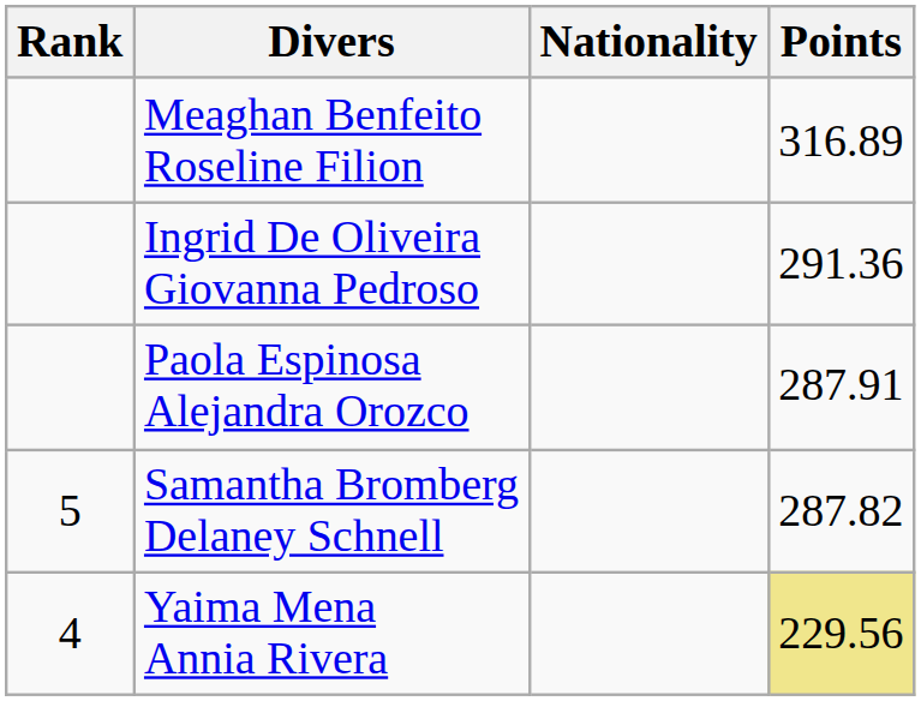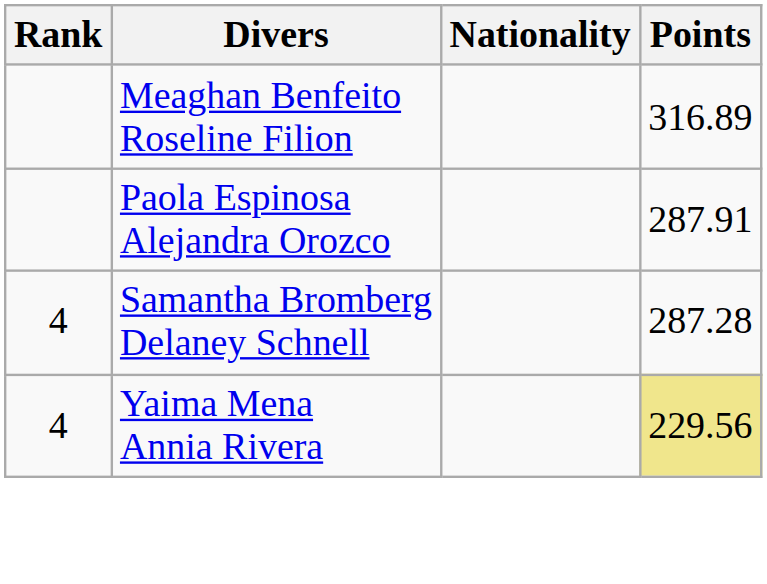- row: Ingrid De Oliveira Giovanna Pedroso | 291.36
Samantha Bromberg Delaney Schnell | Rank: 5 -> 4
Samantha Bromberg Delaney Schnell | Points: 287.82 -> 287.28
